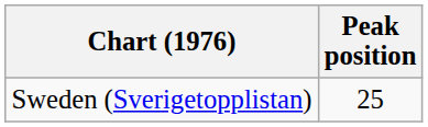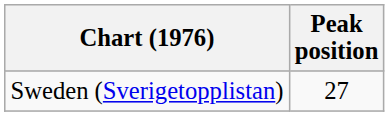Sweden (Sverigetopplistan) | Peak position: 25 -> 27
